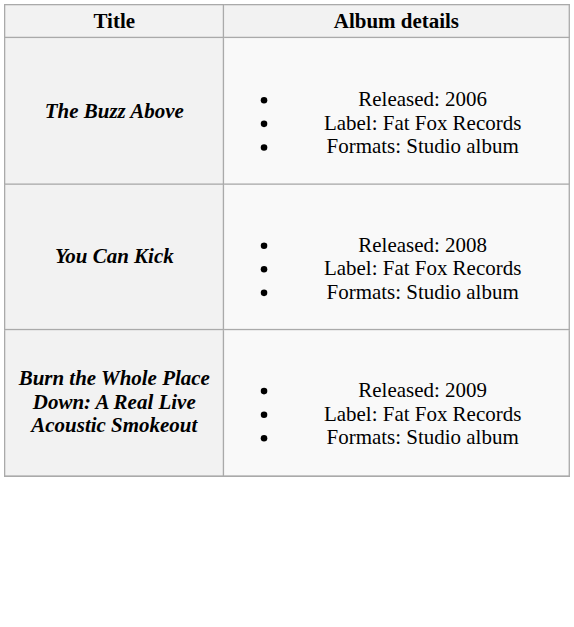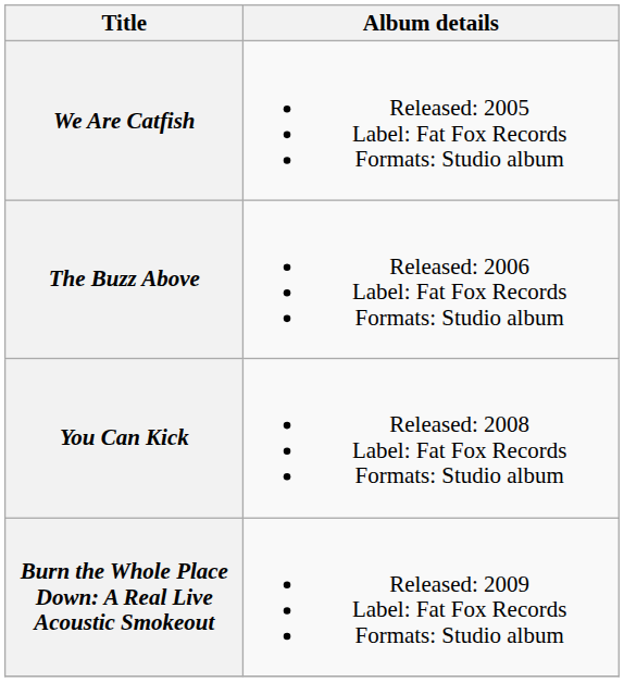+ row: We Are Catfish | Released: 2005 Label: Fat Fox Records Formats: Studio album
